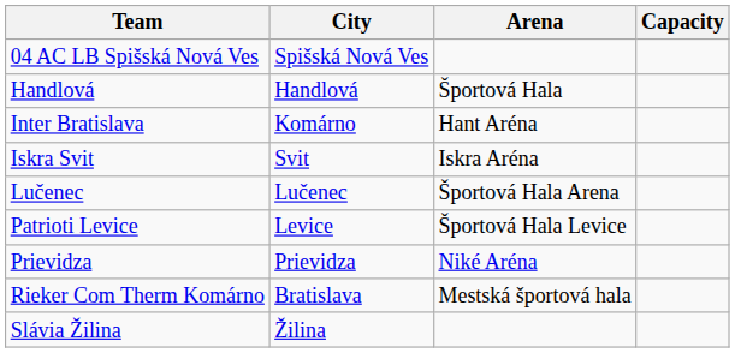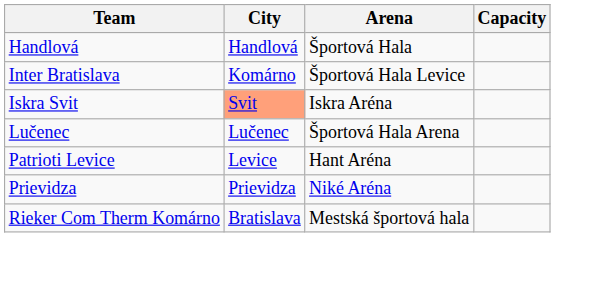- row: 04 AC LB Spišská Nová Ves | Spišská Nová Ves
Inter Bratislava | Arena: Hant Aréna -> Športová Hala Levice
Iskra Svit | City: no background -> lightsalmon background
Patrioti Levice | Arena: Športová Hala Levice -> Hant Aréna
- row: Slávia Žilina | Žilina
